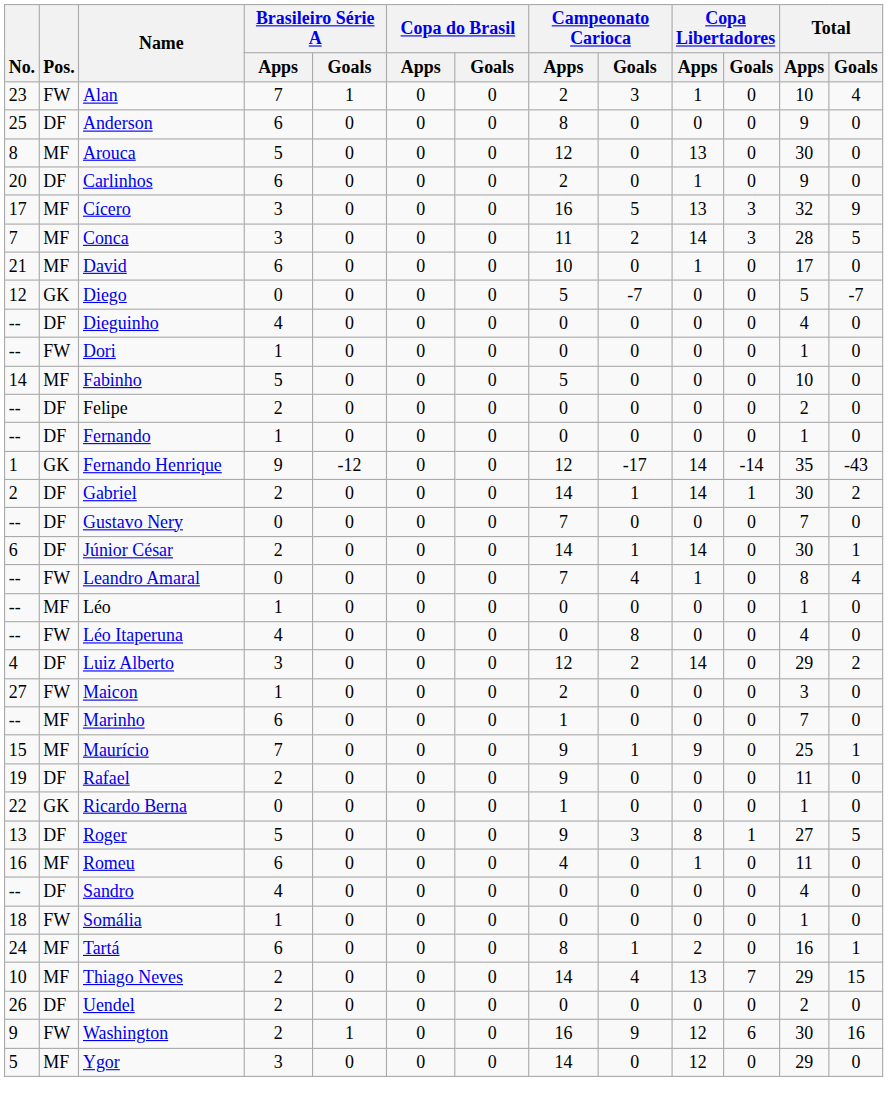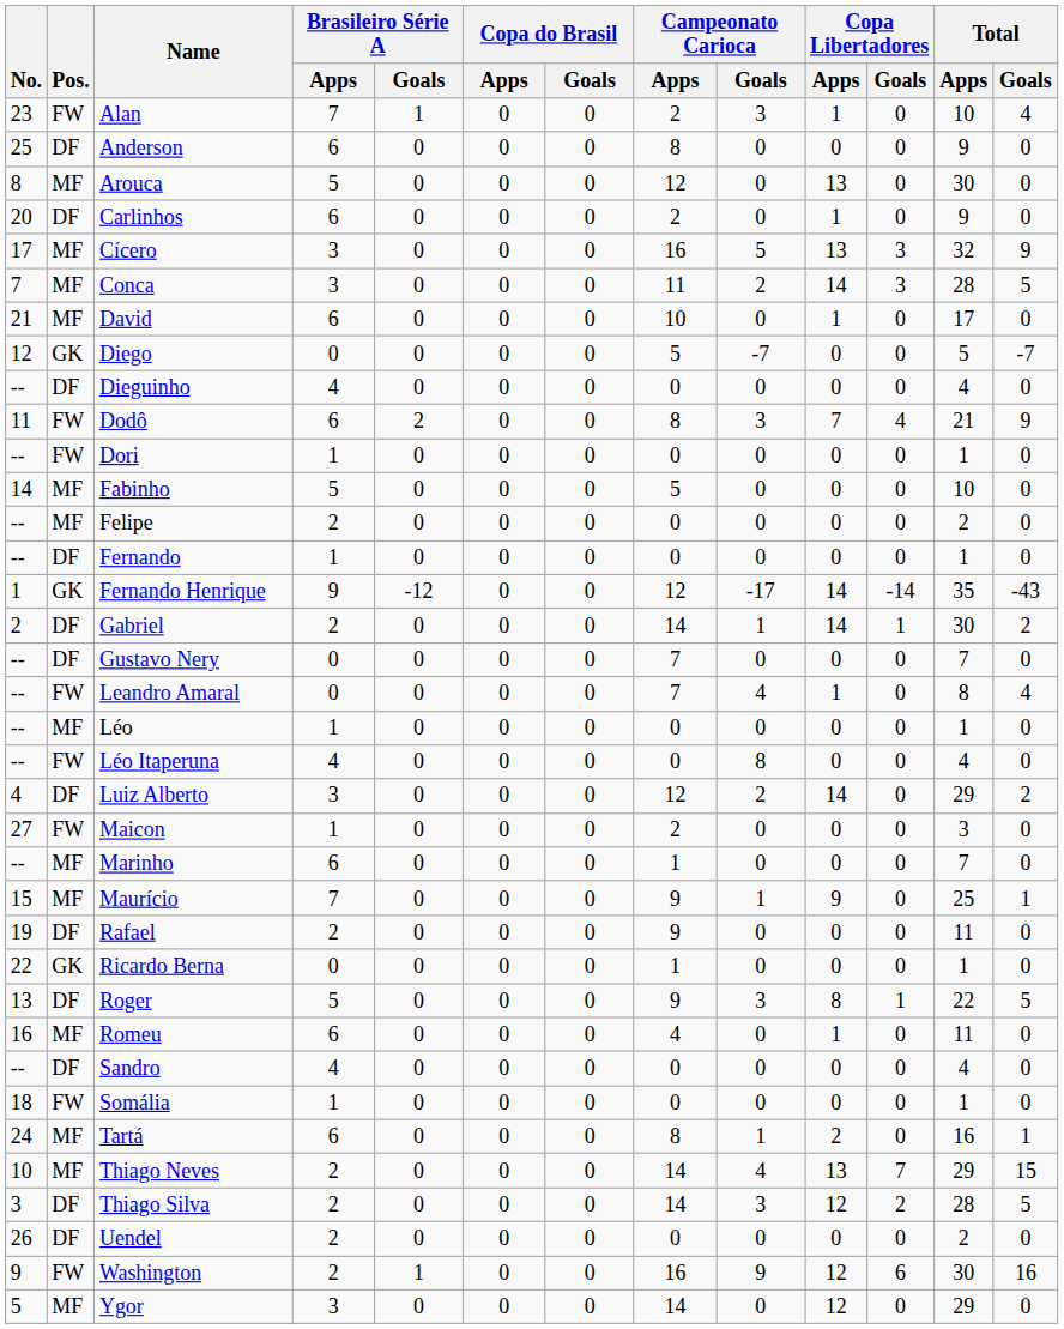+ row: 11 | FW | Dodô | 6 | 2 | 0 | 0 | 8 | 3 | 7 | 4 | 21 | 9
Felipe | Pos.: DF -> MF
- row: 6 | DF | Júnior César | 2 | 0 | 0 | 0 | 14 | 1 | 14 | 0 | 30 | 1
Roger | Total / Apps: 27 -> 22
+ row: 3 | DF | Thiago Silva | 2 | 0 | 0 | 0 | 14 | 3 | 12 | 2 | 28 | 5
